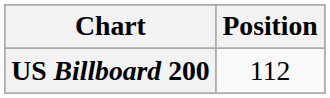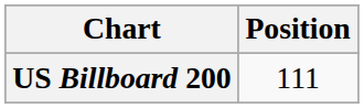US Billboard 200 | Position: 112 -> 111
